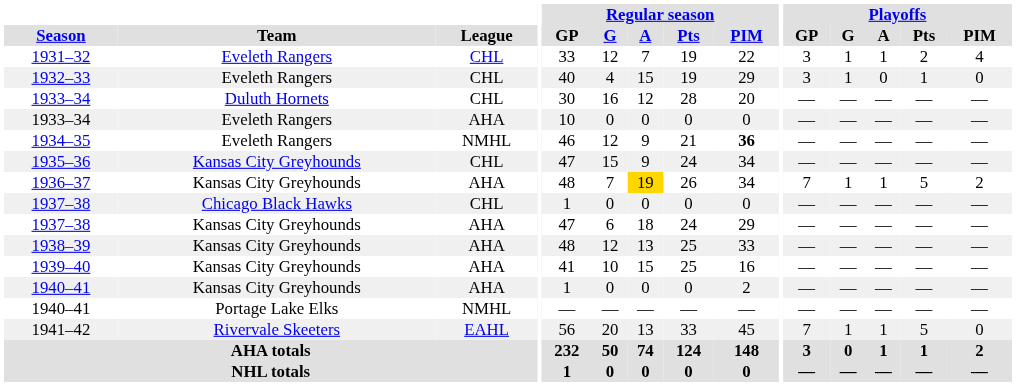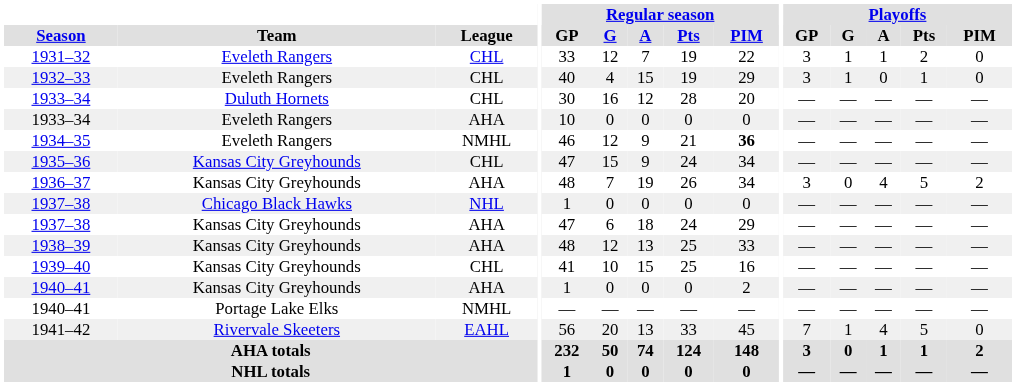1931–32 | Playoffs / PIM: 4 -> 0
1936–37 | Regular season / A: gold background -> no background
1936–37 | Playoffs / GP: 7 -> 3
1936–37 | Playoffs / G: 1 -> 0
1936–37 | Playoffs / A: 1 -> 4
1937–38 / Chicago Black Hawks | League: CHL -> NHL
1939–40 | League: AHA -> CHL
1941–42 | Playoffs / A: 1 -> 4
